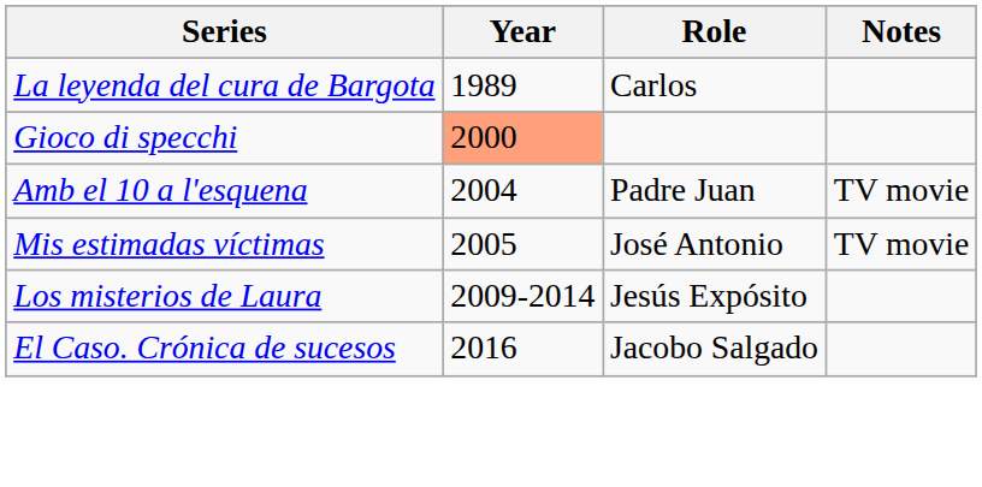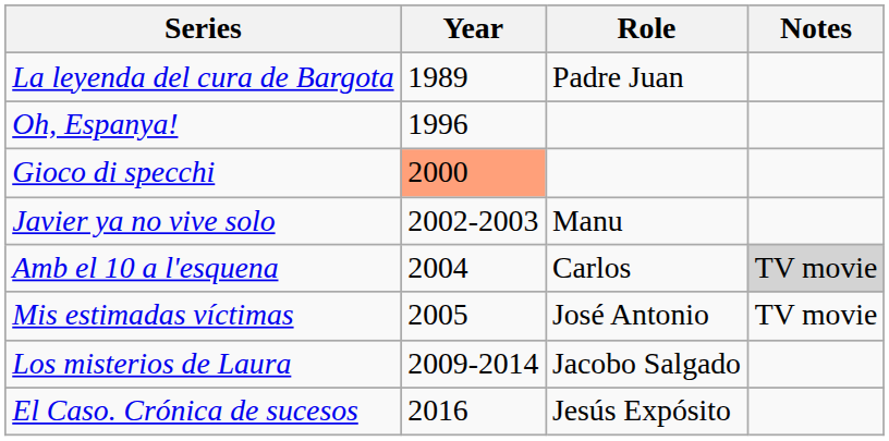La leyenda del cura de Bargota | Role: Carlos -> Padre Juan
+ row: Oh, Espanya! | 1996
+ row: Javier ya no vive solo | 2002-2003 | Manu
Amb el 10 a l'esquena | Role: Padre Juan -> Carlos
Amb el 10 a l'esquena | Notes: no background -> lightgrey background
Los misterios de Laura | Role: Jesús Expósito -> Jacobo Salgado
El Caso. Crónica de sucesos | Role: Jacobo Salgado -> Jesús Expósito
